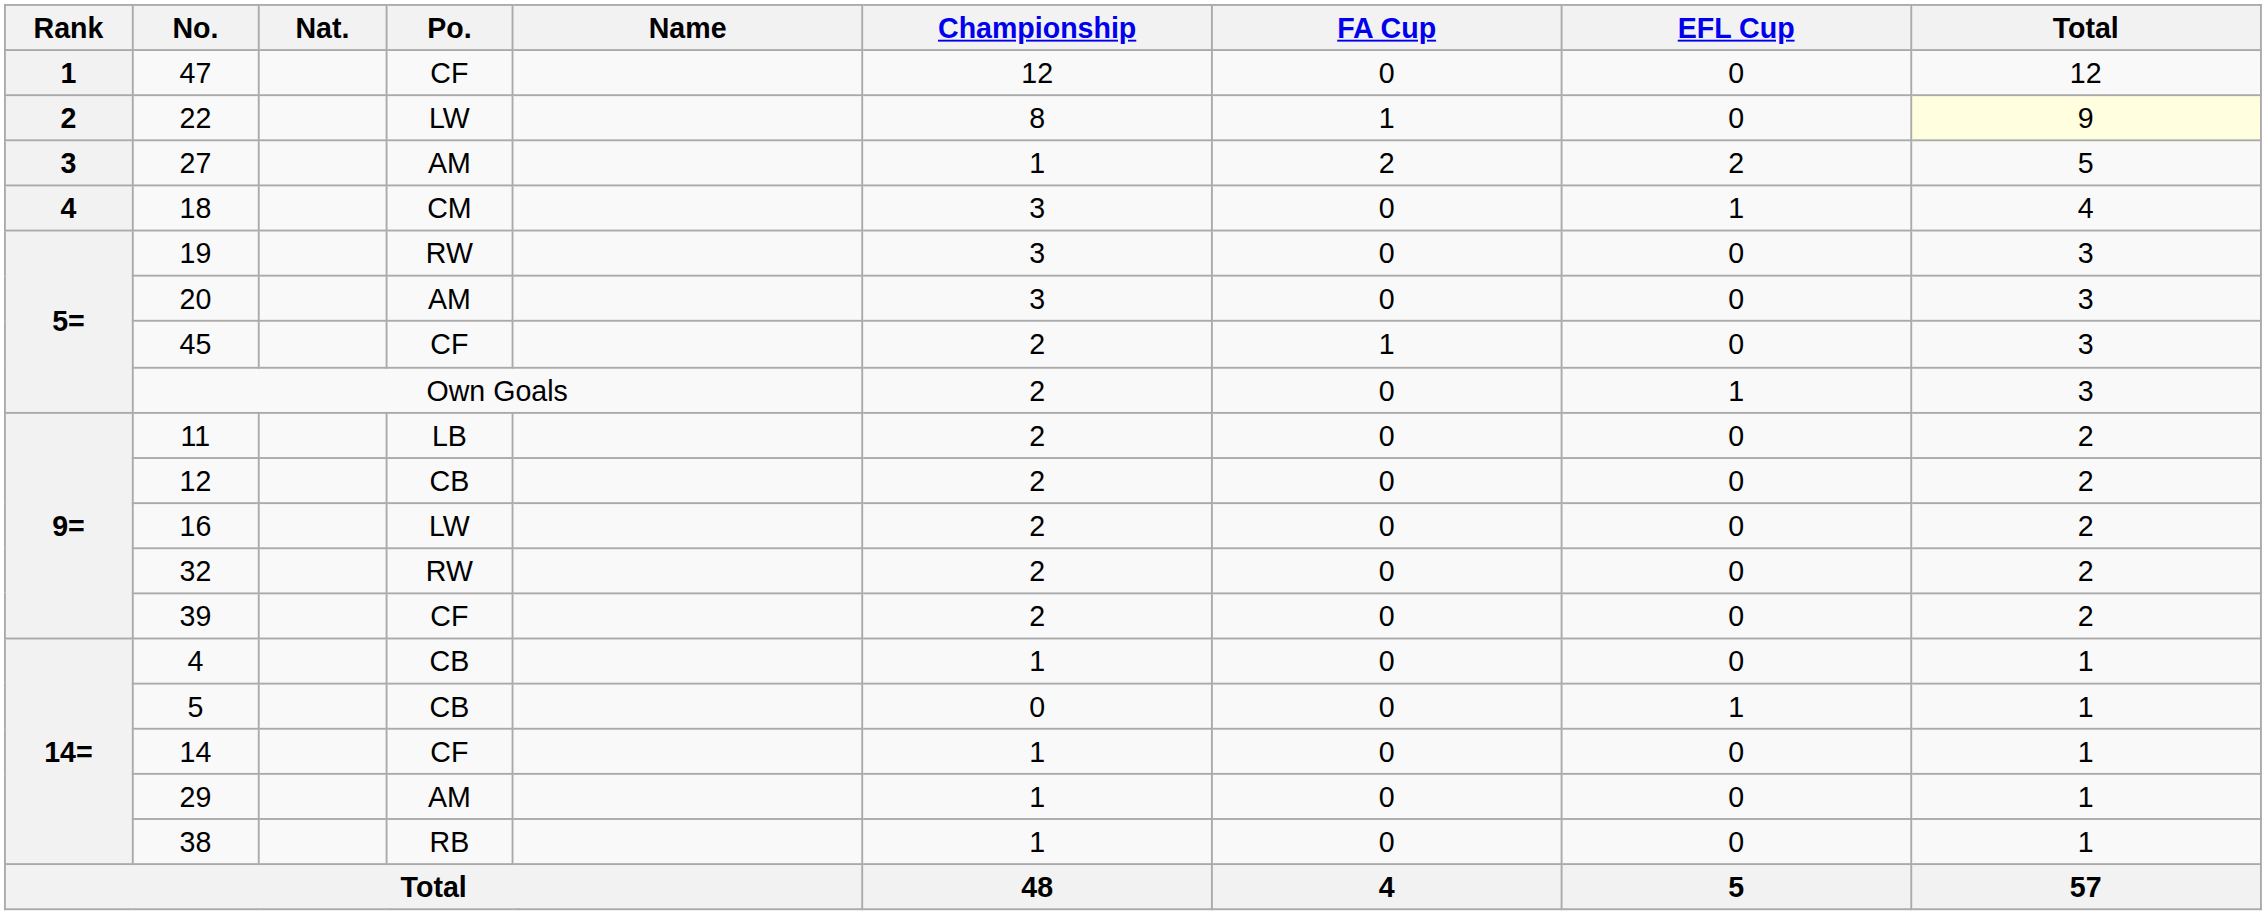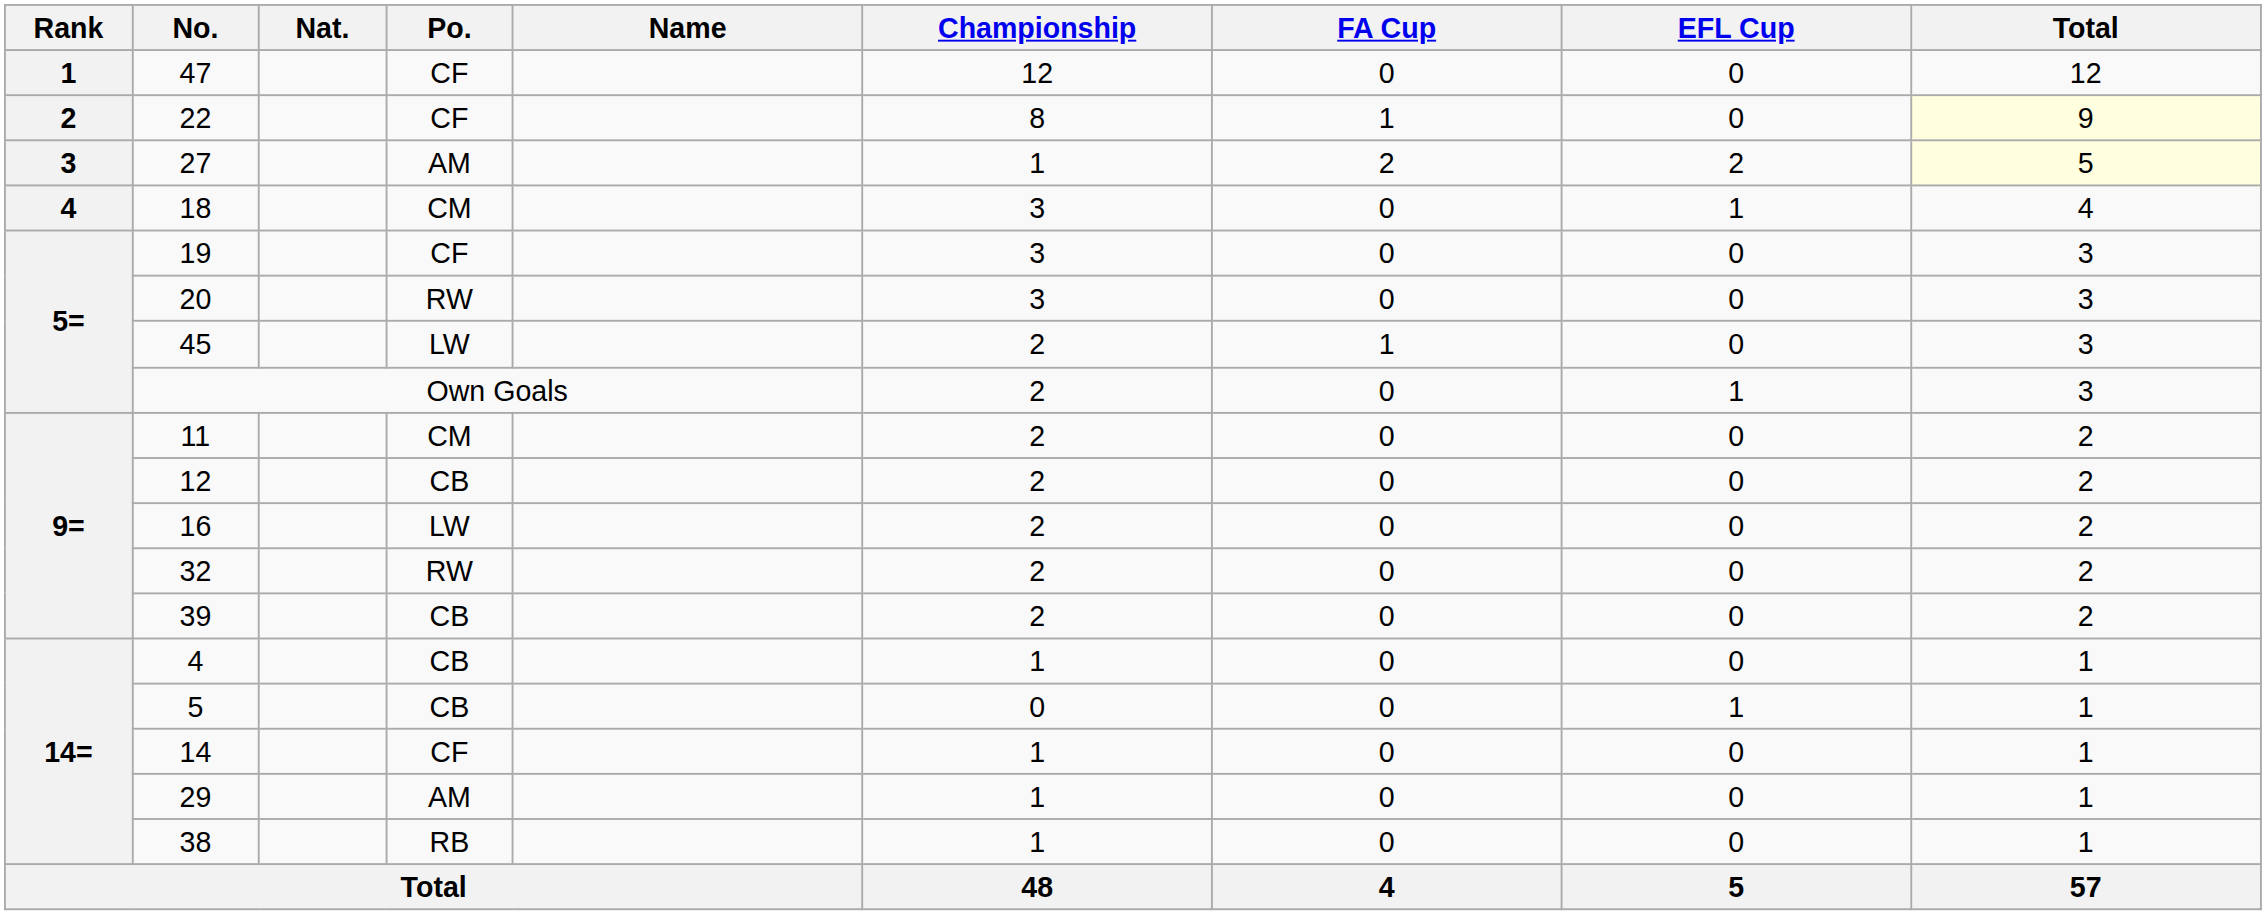22 | Po.: LW -> CF
27 | Total: no background -> lightyellow background
19 | Po.: RW -> CF
20 | Po.: AM -> RW
45 | Po.: CF -> LW
11 | Po.: LB -> CM
39 | Po.: CF -> CB
